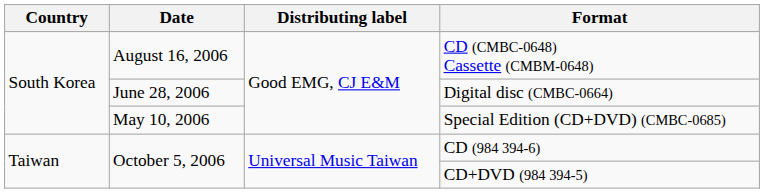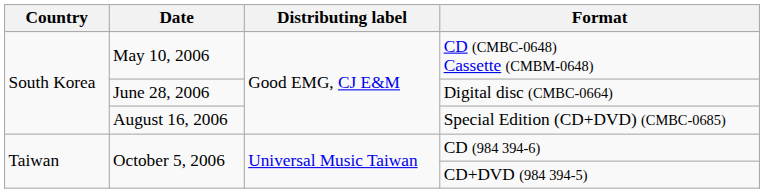CD (CMBC-0648) Cassette (CMBM-0648) | Date: August 16, 2006 -> May 10, 2006
Special Edition (CD+DVD) (CMBC-0685) | Date: May 10, 2006 -> August 16, 2006
